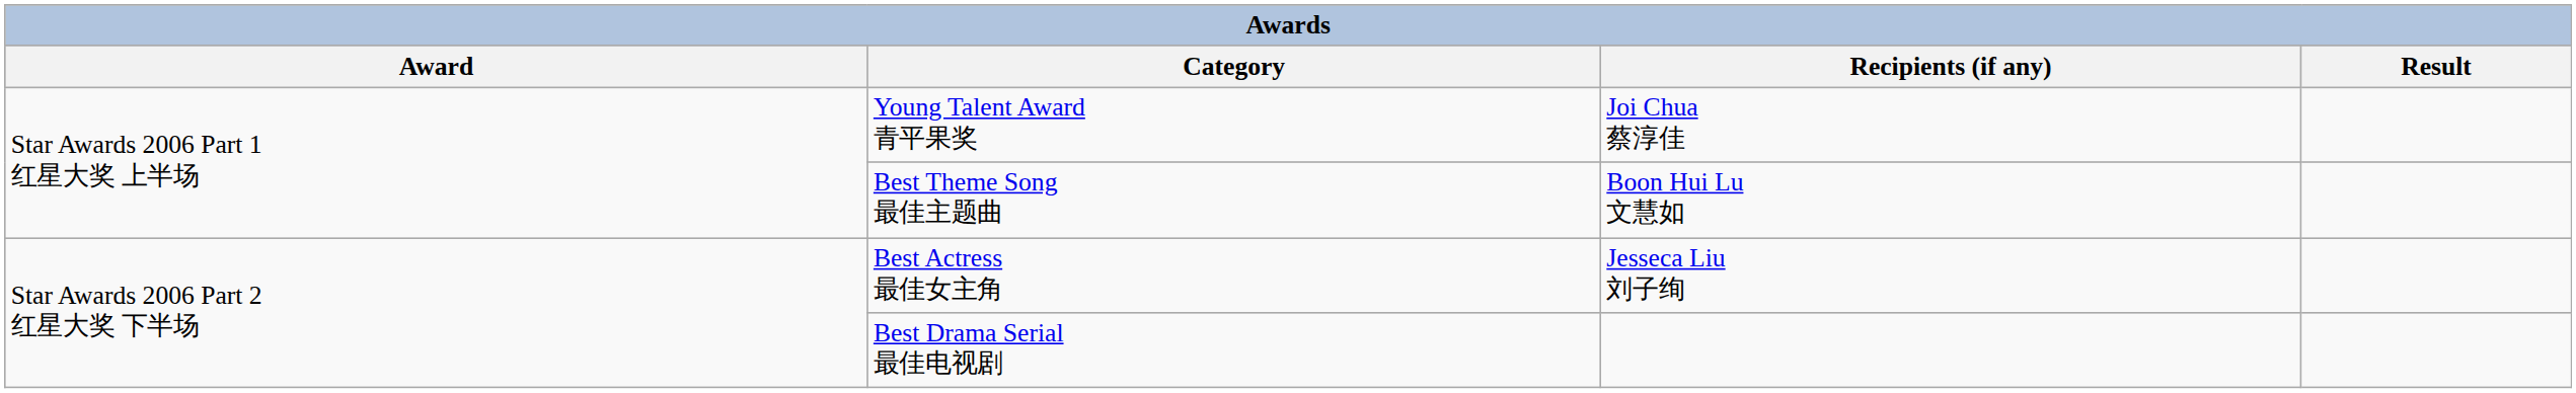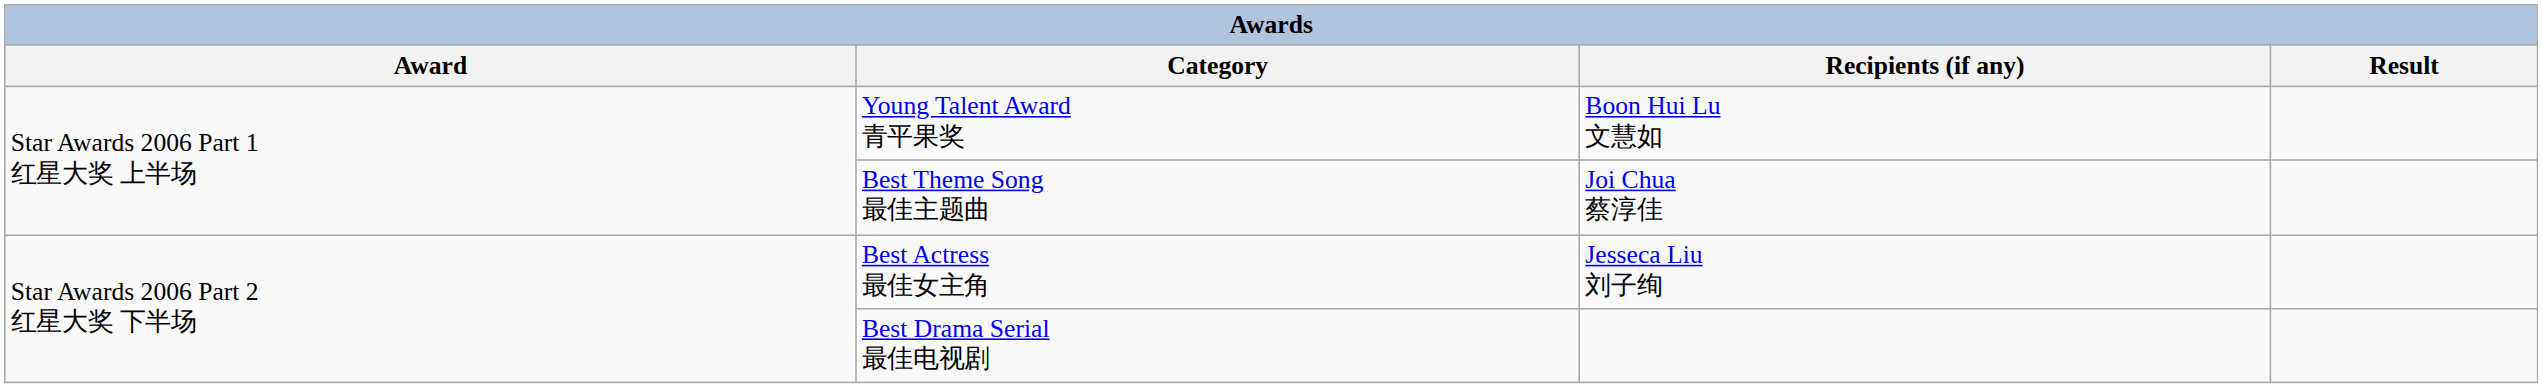Young Talent Award 青平果奖 | Recipients (if any): Joi Chua 蔡淳佳 -> Boon Hui Lu 文慧如
Best Theme Song 最佳主题曲 | Recipients (if any): Boon Hui Lu 文慧如 -> Joi Chua 蔡淳佳
